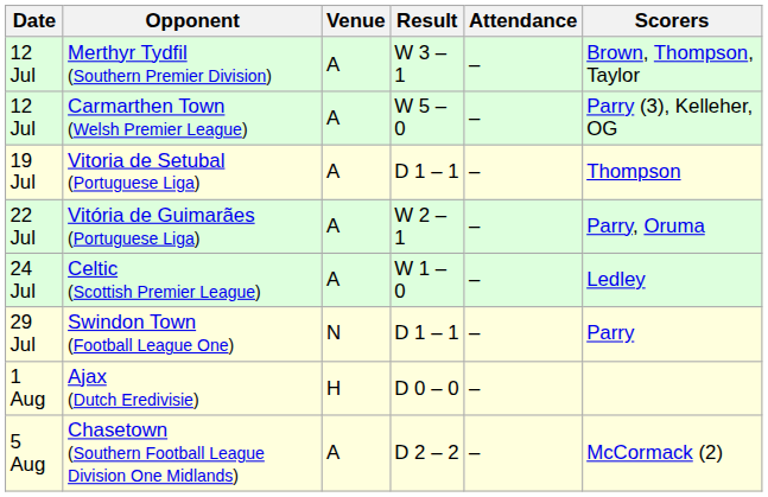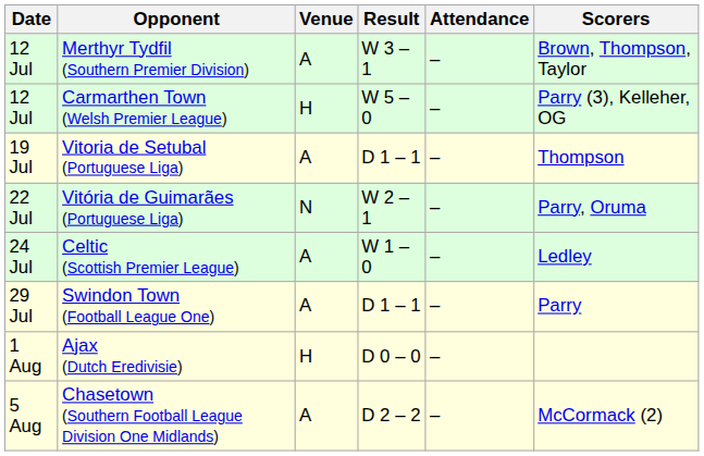Carmarthen Town (Welsh Premier League) | Venue: A -> H
Vitória de Guimarães (Portuguese Liga) | Venue: A -> N
Swindon Town (Football League One) | Venue: N -> A
